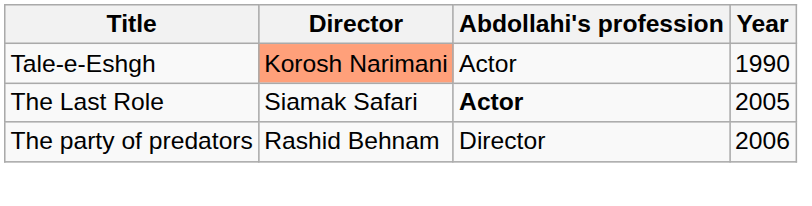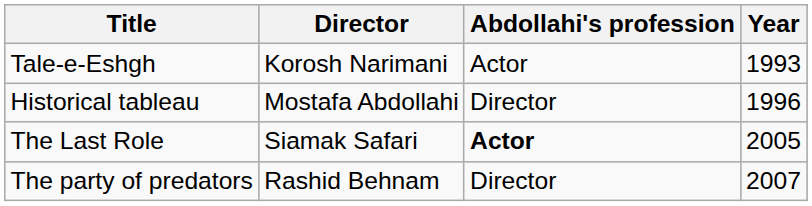Tale-e-Eshgh | Director: lightsalmon background -> no background
Tale-e-Eshgh | Year: 1990 -> 1993
+ row: Historical tableau | Mostafa Abdollahi | Director | 1996
The party of predators | Year: 2006 -> 2007
